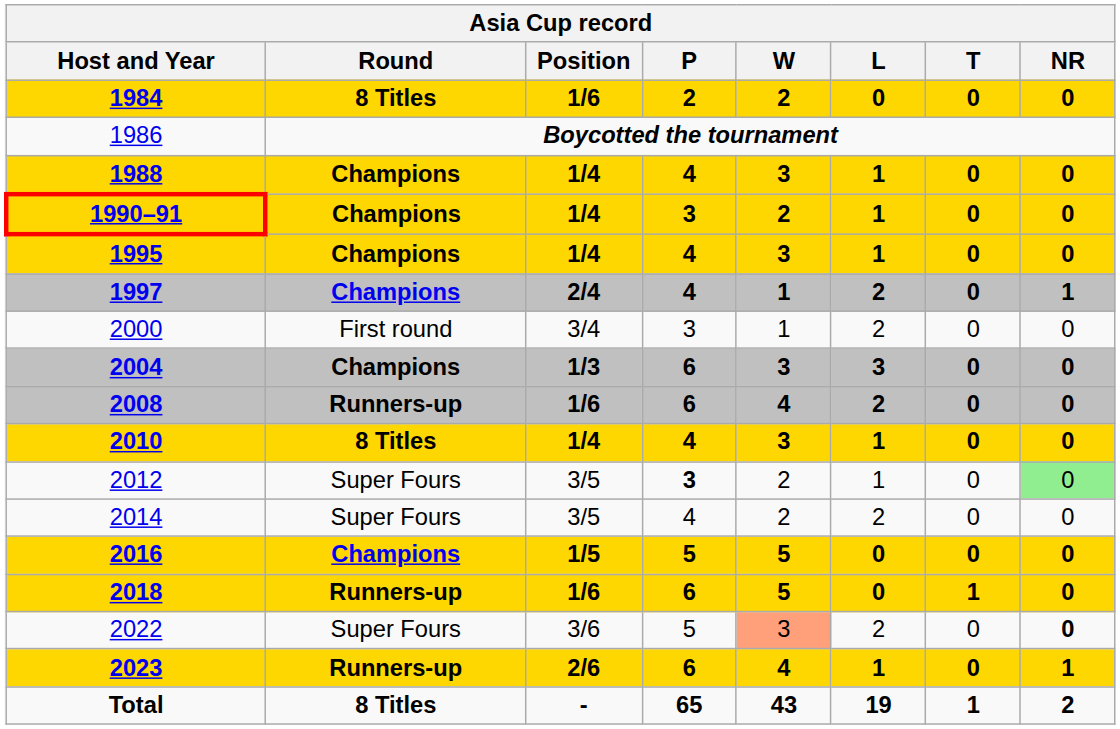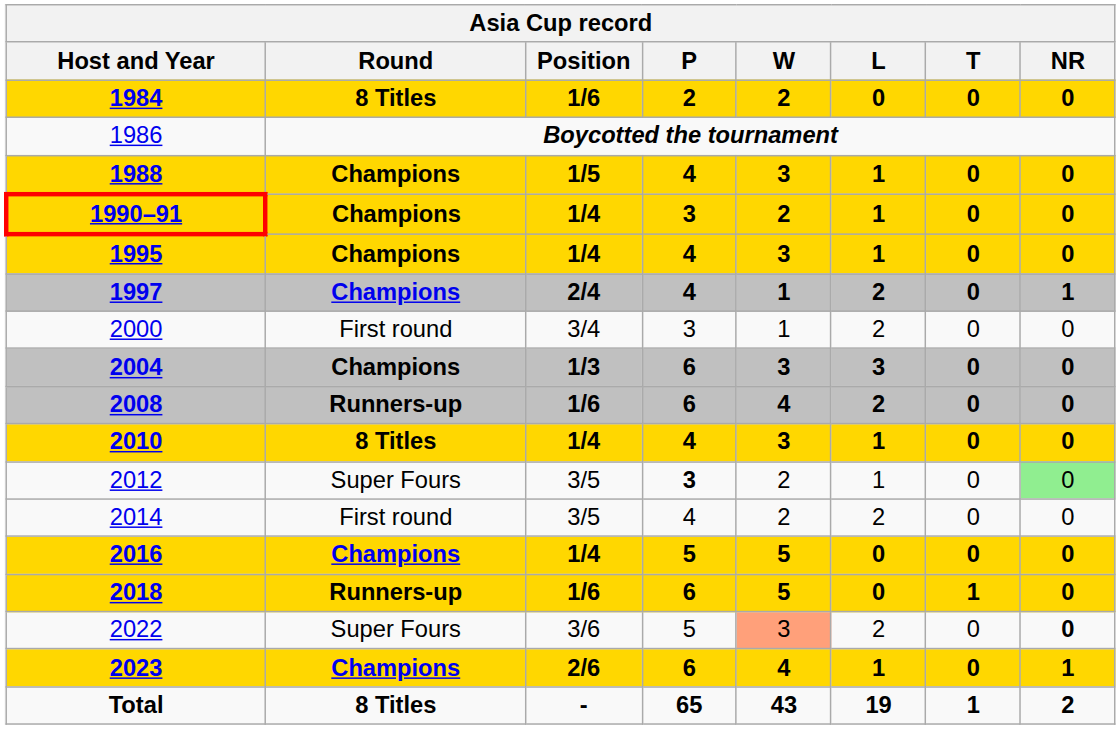1988 | Position: 1/4 -> 1/5
2014 | Round: Super Fours -> First round
2016 | Position: 1/5 -> 1/4
2023 | Round: Runners-up -> Champions
